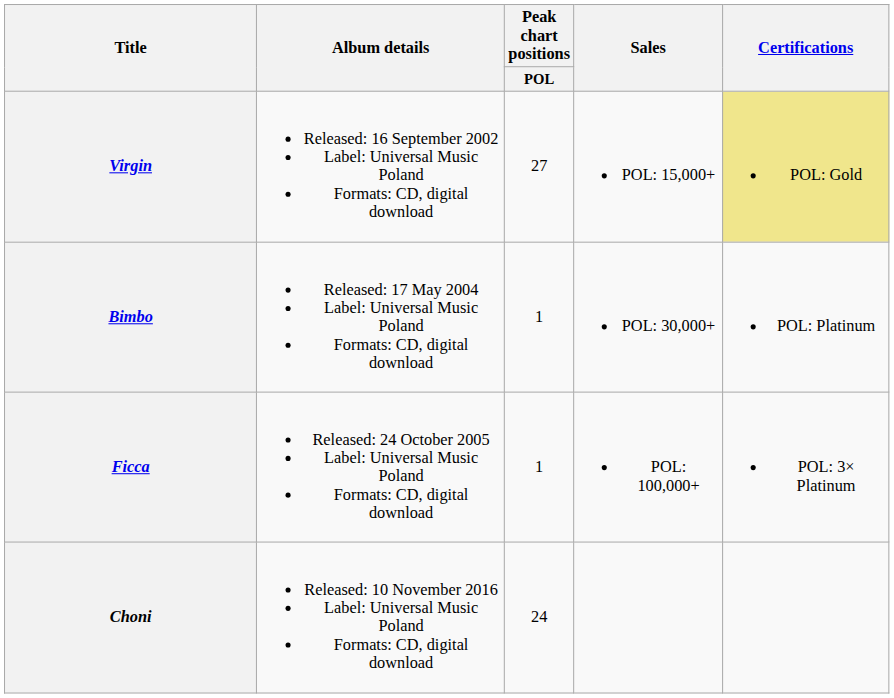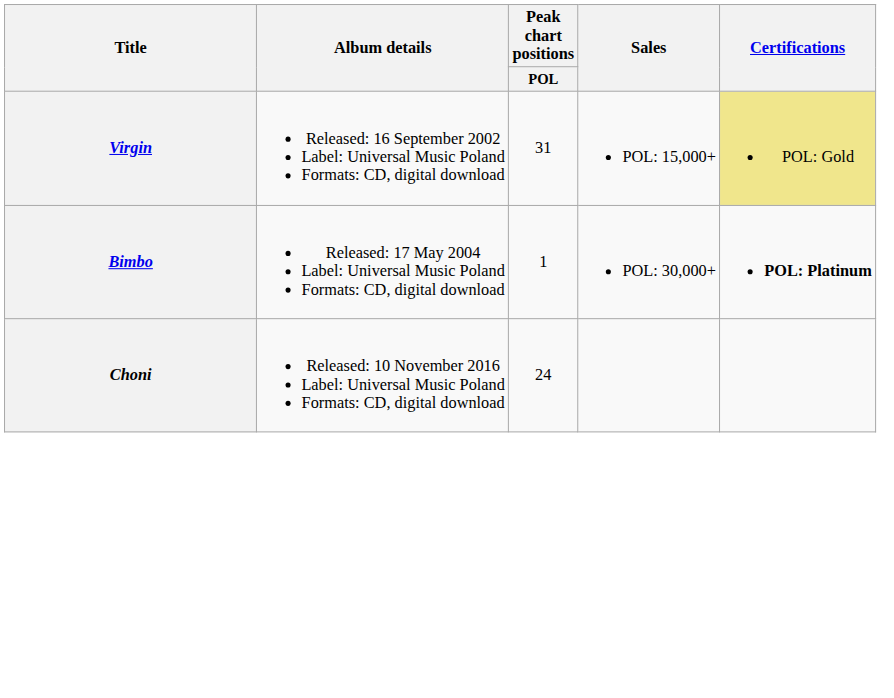Virgin | Peak chart positions / POL: 27 -> 31
Bimbo | Certifications: normal -> bold
- row: Ficca | Released: 24 October 2005 Label: Universal Music Poland Formats: CD, digital download | 1 | POL: 100,000+ | POL: 3× Platinum
